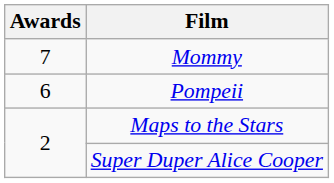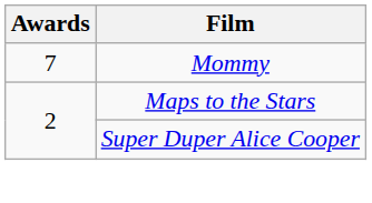- row: 6 | Pompeii
